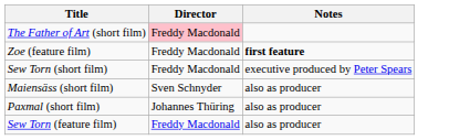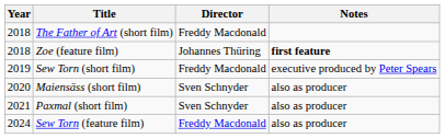+ column: Year | 2018 | 2018 | 2019 | 2020 | 2021 | 2024
The Father of Art (short film) | Director: pink background -> no background
Zoe (feature film) | Director: Freddy Macdonald -> Johannes Thüring
Paxmal (short film) | Director: Johannes Thüring -> Sven Schnyder
